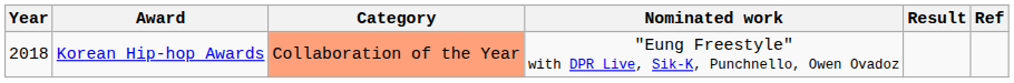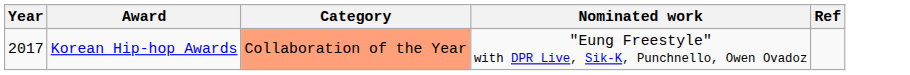- column: Result
Korean Hip-hop Awards | Year: 2018 -> 2017
